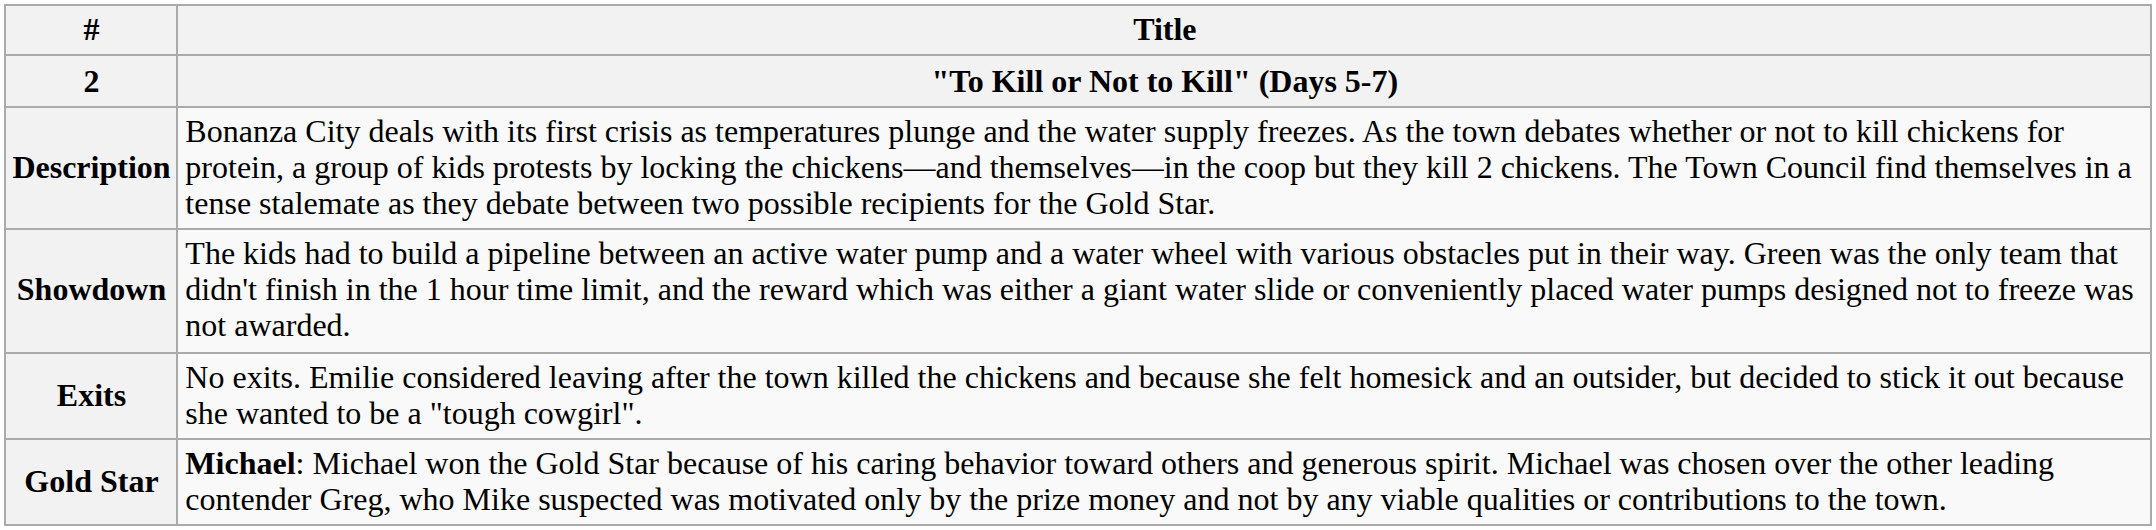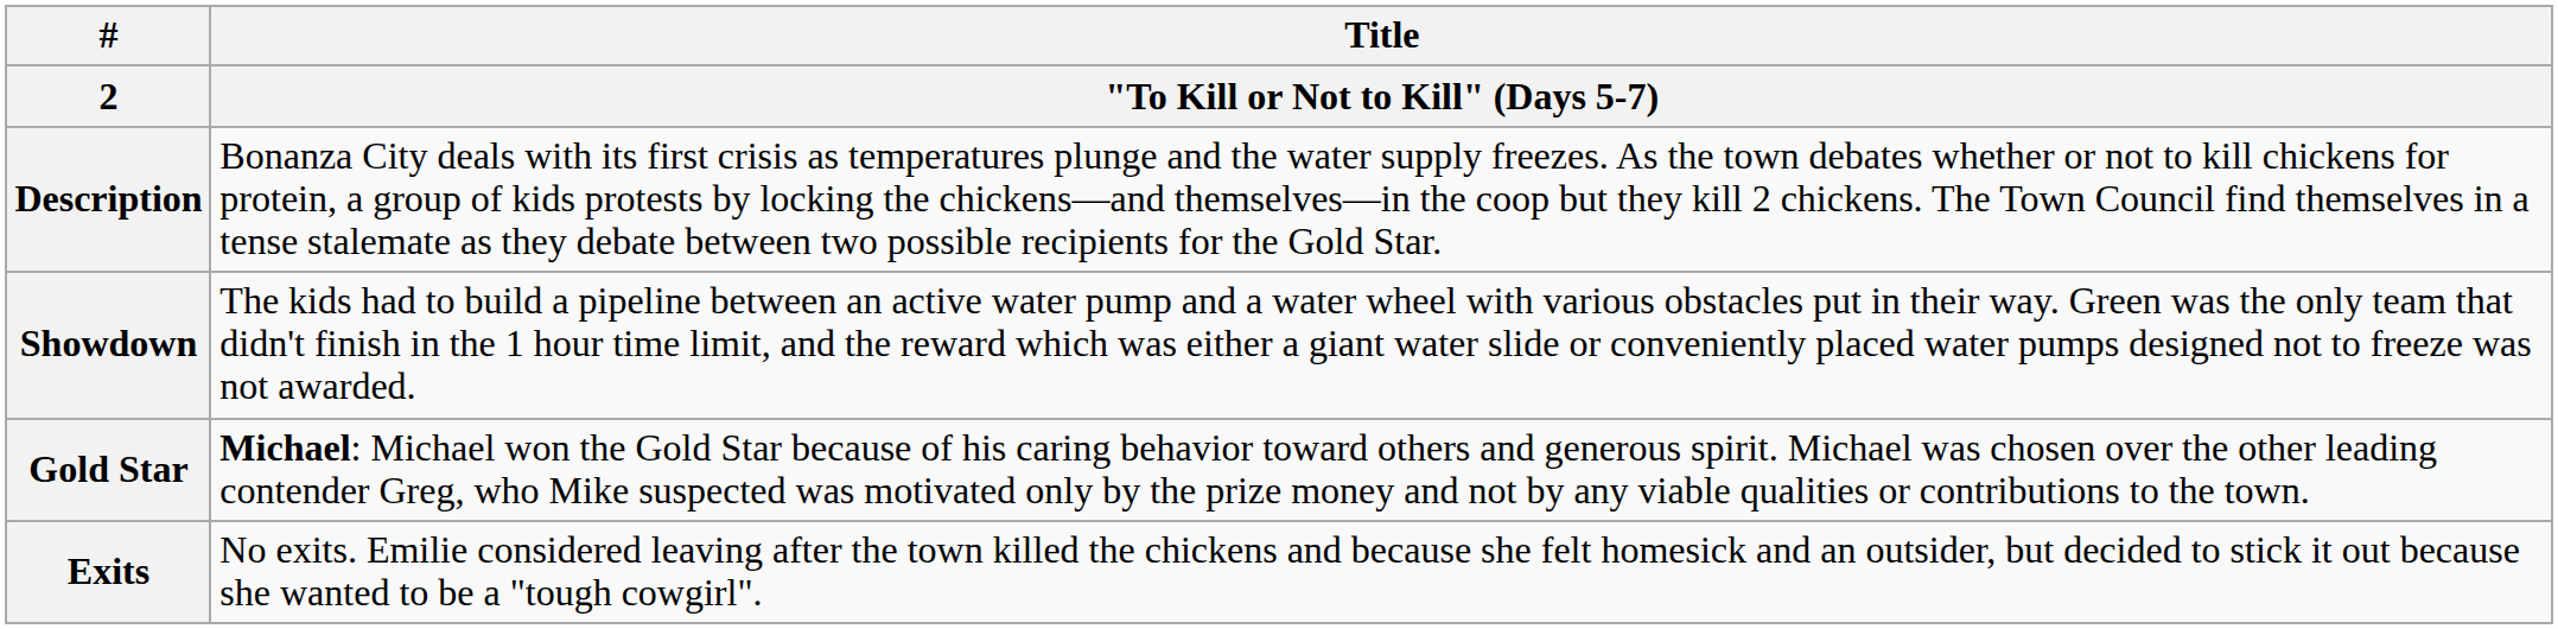rows swapped: Gold Star <-> Exits
